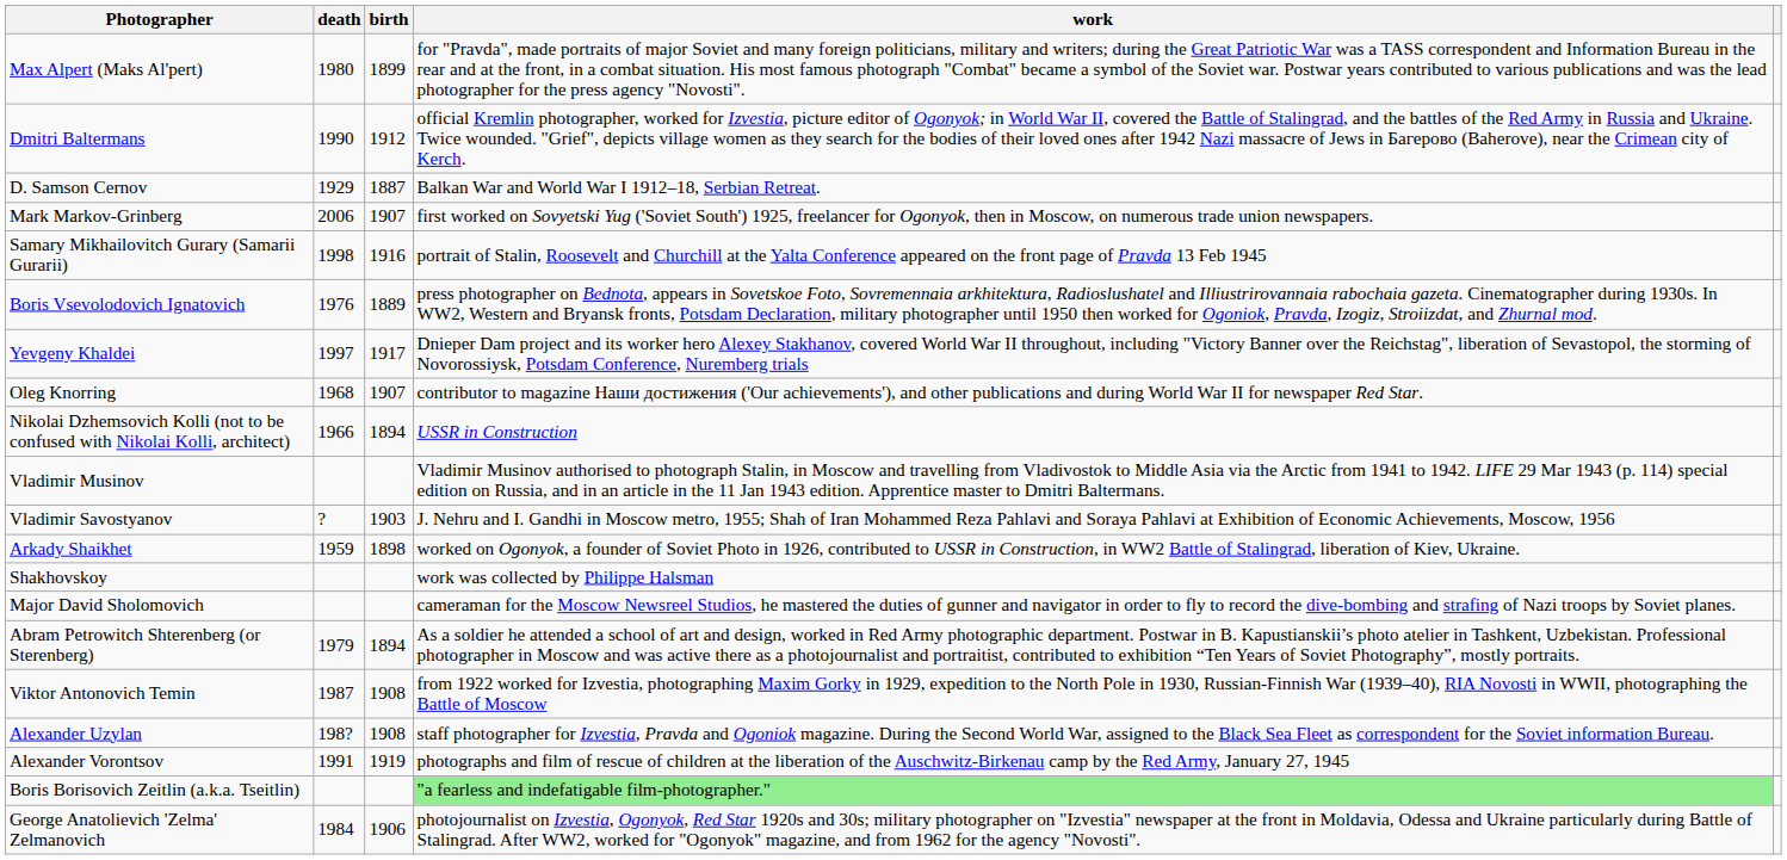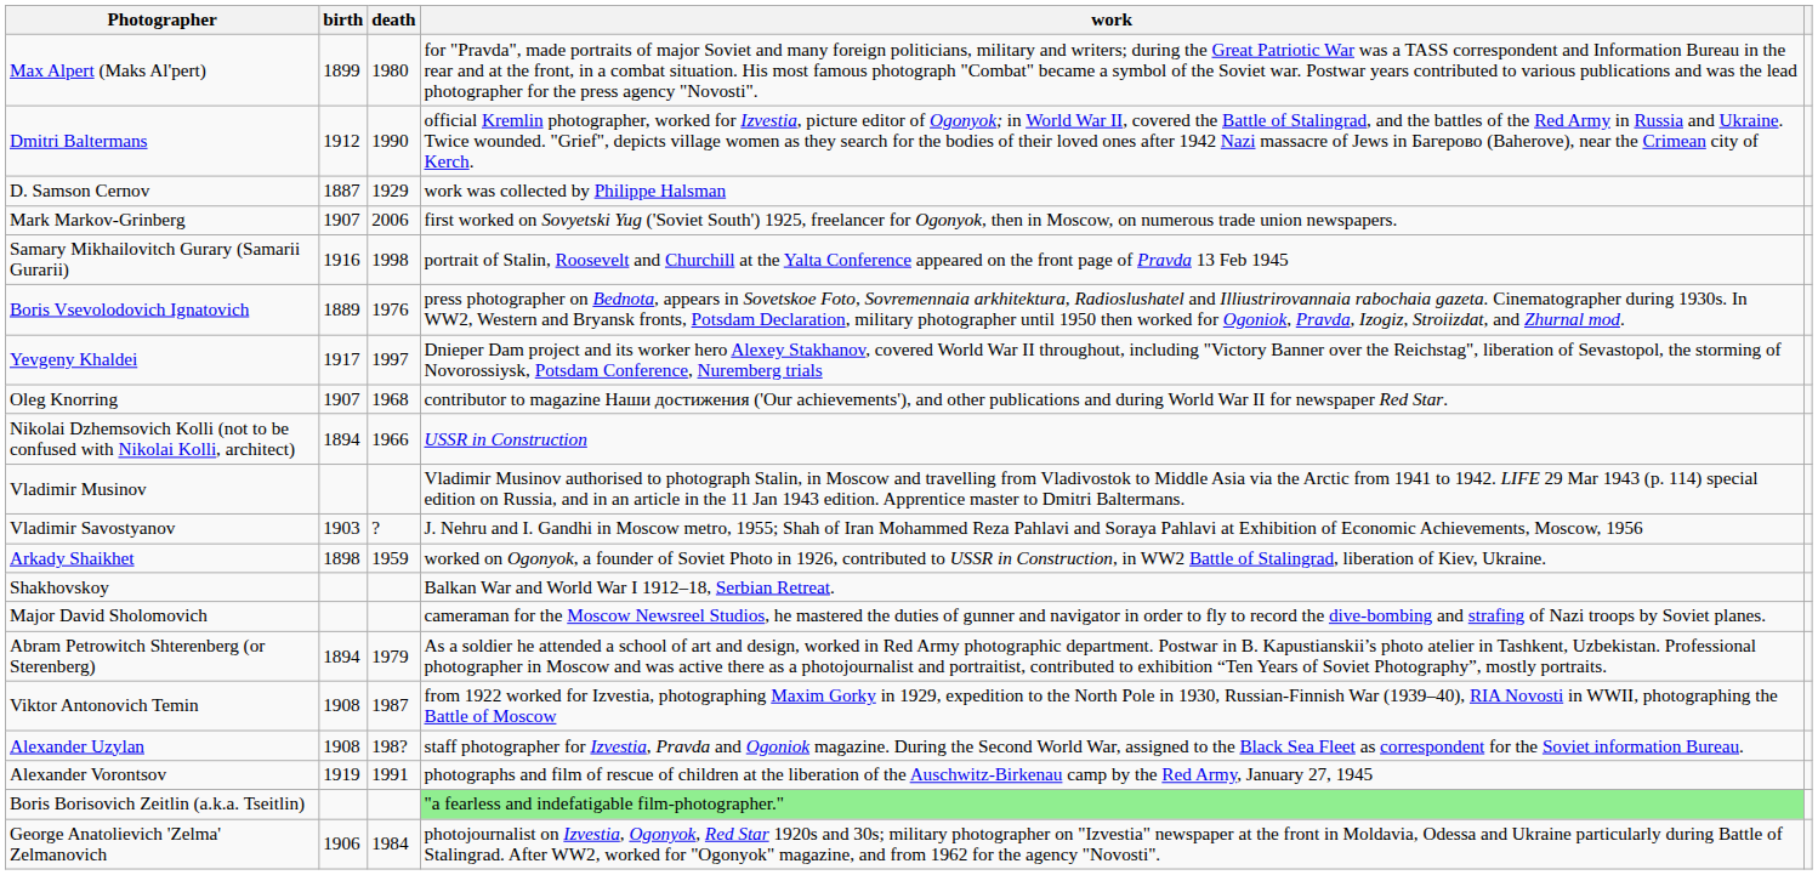columns swapped: birth <-> death
D. Samson Cernov | work: Balkan War and World War I 1912–18, Serbian Retreat. -> work was collected by Philippe Halsman
Shakhovskoy | work: work was collected by Philippe Halsman -> Balkan War and World War I 1912–18, Serbian Retreat.
